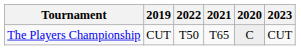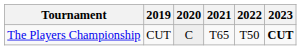columns swapped: 2020 <-> 2022
The Players Championship | 2023: normal -> bold
